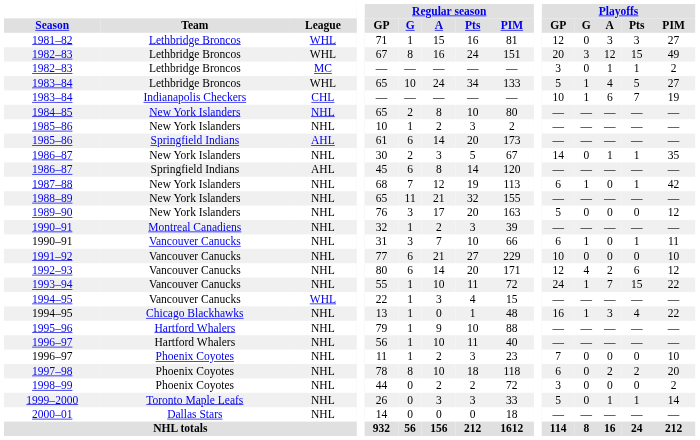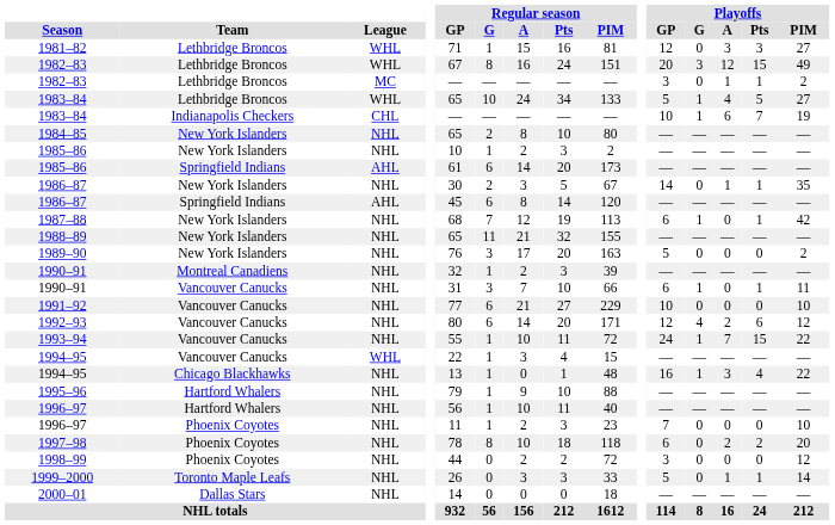1989–90 | Playoffs / PIM: 12 -> 2
1998–99 | Playoffs / PIM: 2 -> 12
